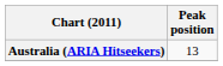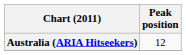Australia (ARIA Hitseekers) | Peak position: 13 -> 12
